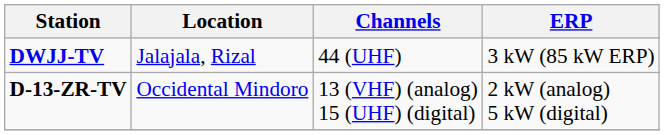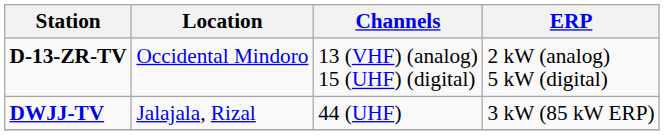rows swapped: DWJJ-TV <-> D-13-ZR-TV
